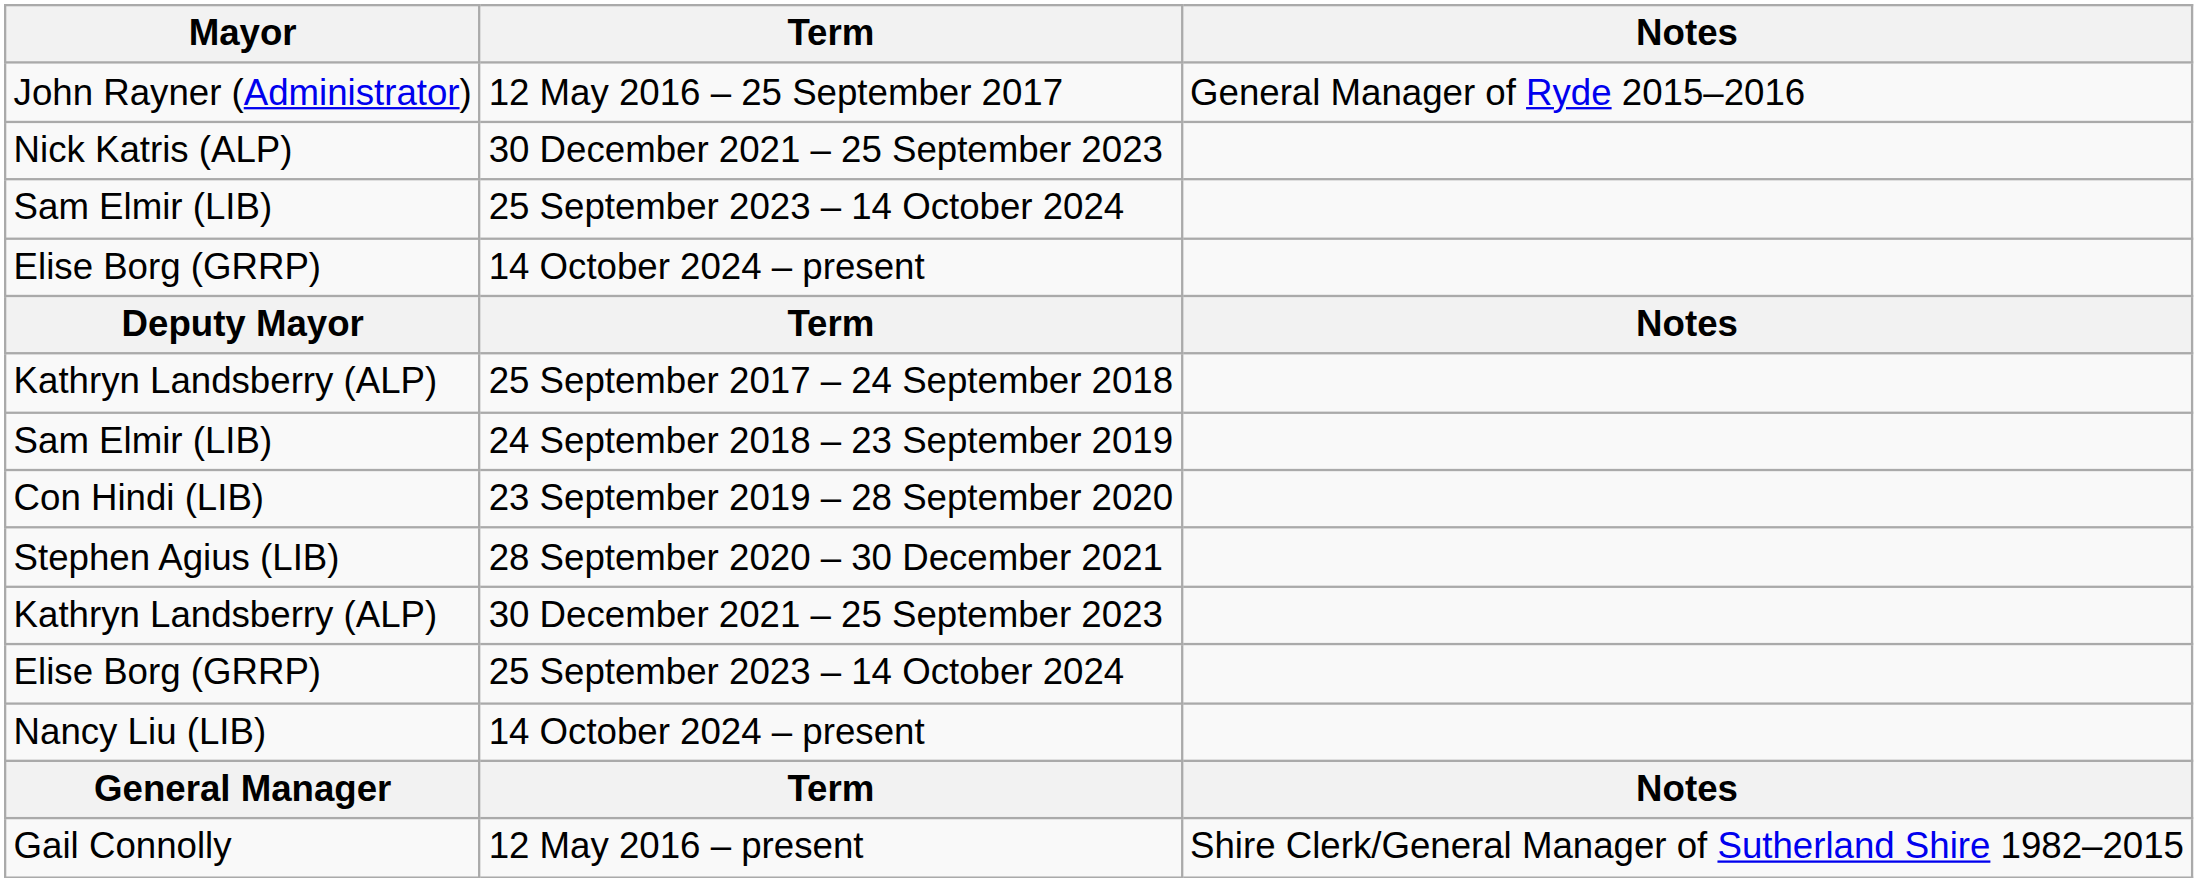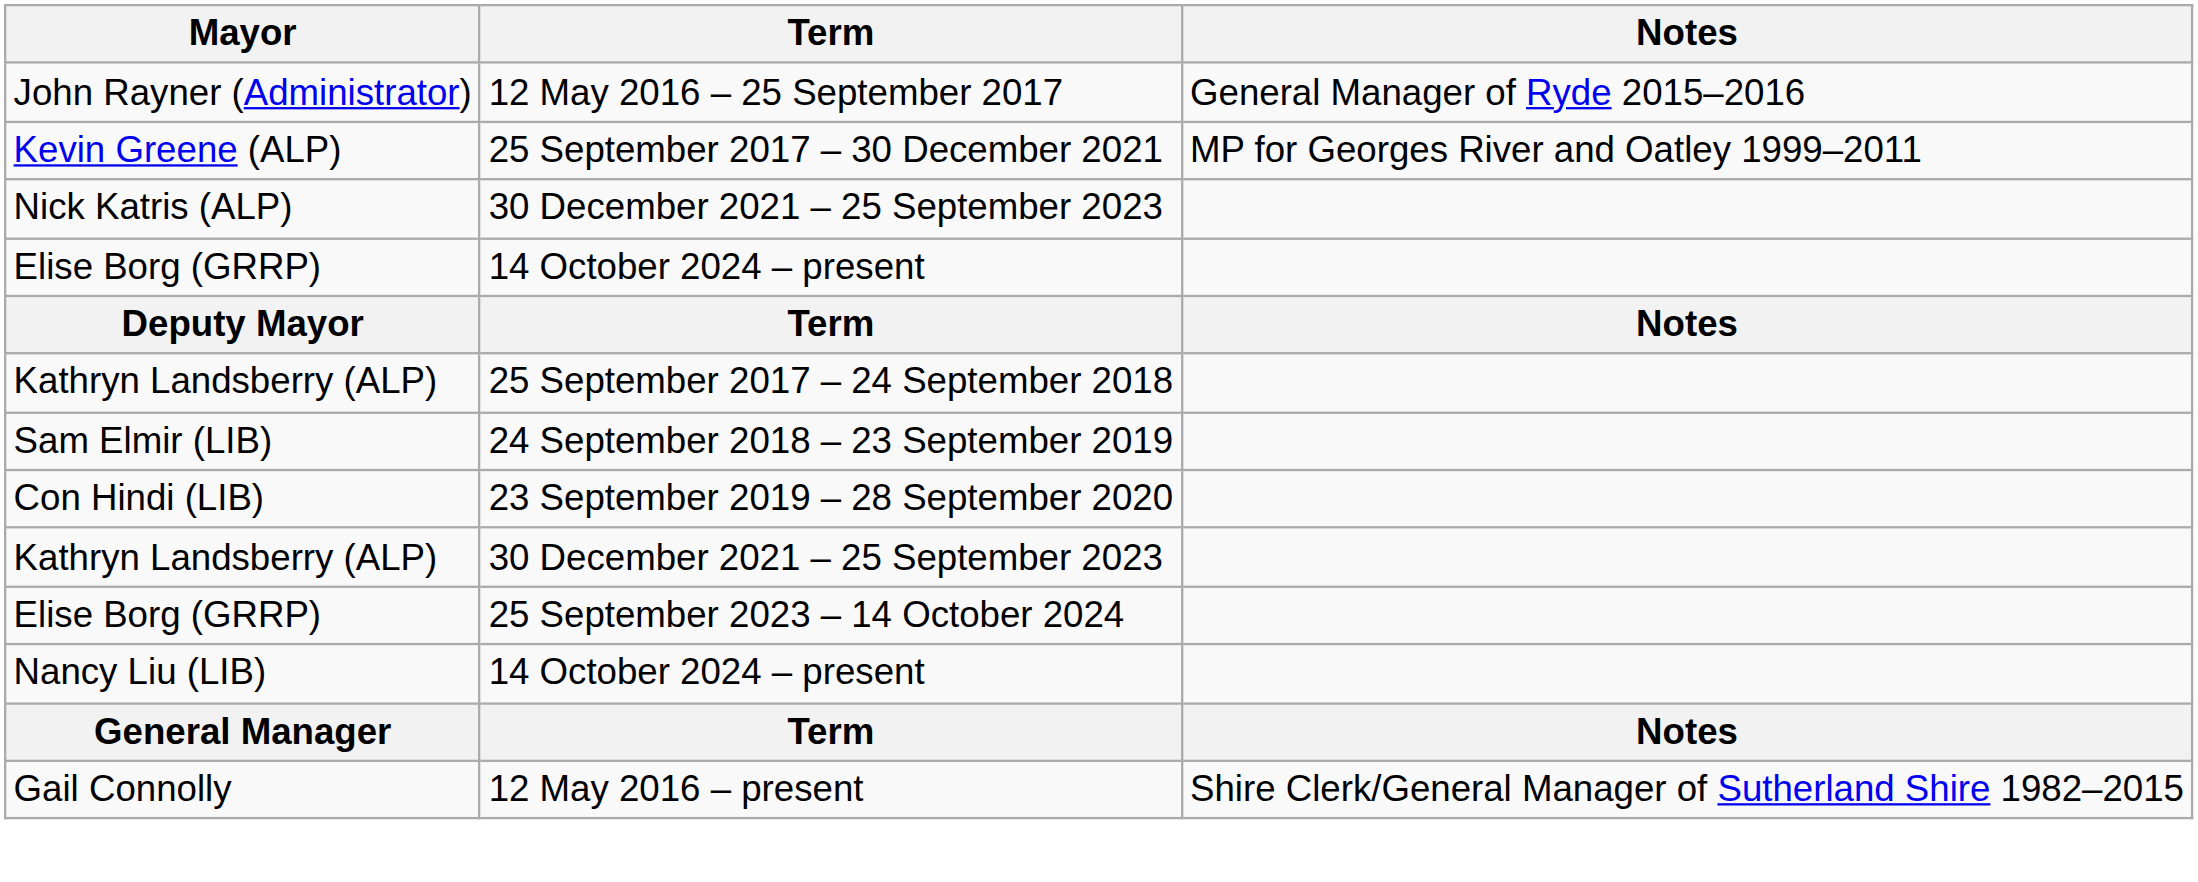+ row: Kevin Greene (ALP) | 25 September 2017 – 30 December 2021 | MP for Georges River and Oatley 1999–2011
- row: Sam Elmir (LIB) | 25 September 2023 – 14 October 2024
- row: Stephen Agius (LIB) | 28 September 2020 – 30 December 2021
